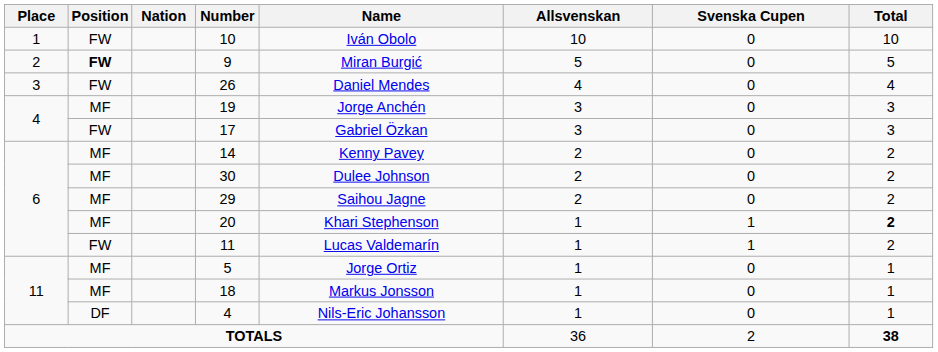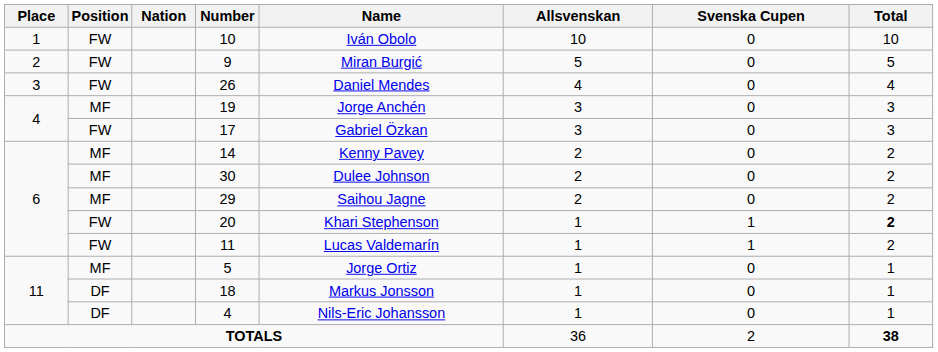9 | Position: bold -> normal
20 | Position: MF -> FW
18 | Position: MF -> DF
